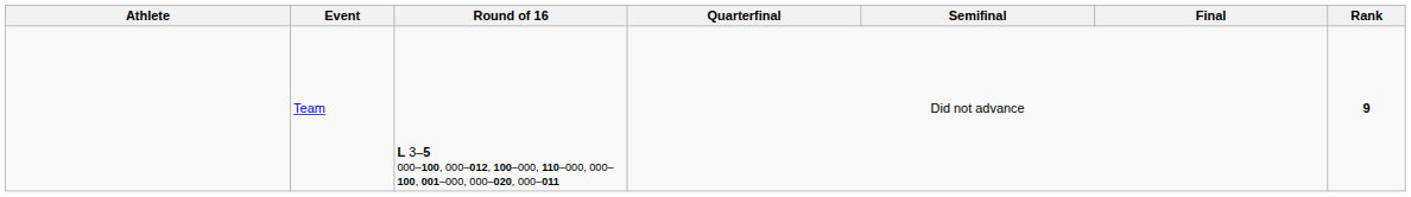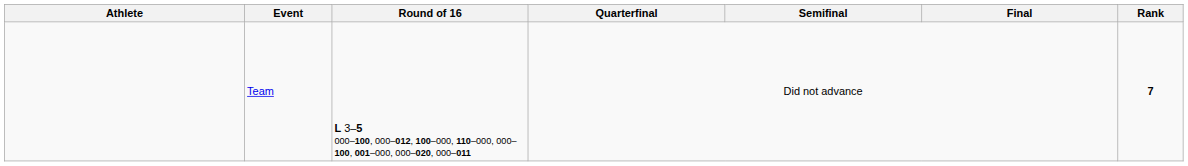Team | Rank: 9 -> 7
